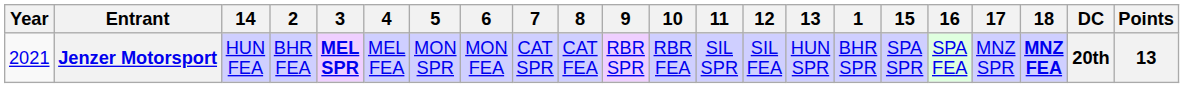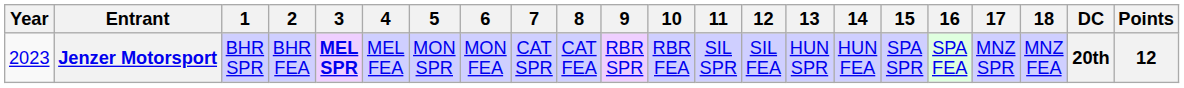columns swapped: 1 <-> 14
Jenzer Motorsport | Year: 2021 -> 2023
Jenzer Motorsport | 18: bold -> normal
Jenzer Motorsport | Points: 13 -> 12
